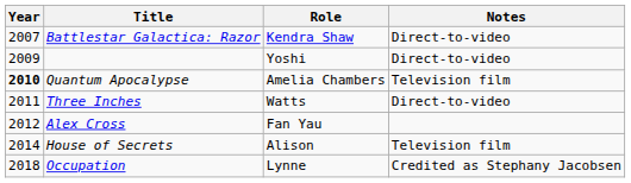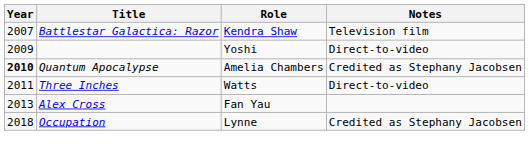Battlestar Galactica: Razor | Notes: Direct-to-video -> Television film
Quantum Apocalypse | Notes: Television film -> Credited as Stephany Jacobsen
Alex Cross | Year: 2012 -> 2013
- row: 2014 | House of Secrets | Alison | Television film
